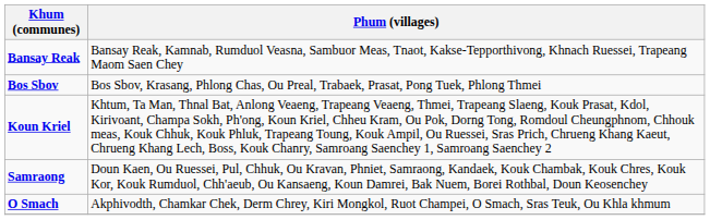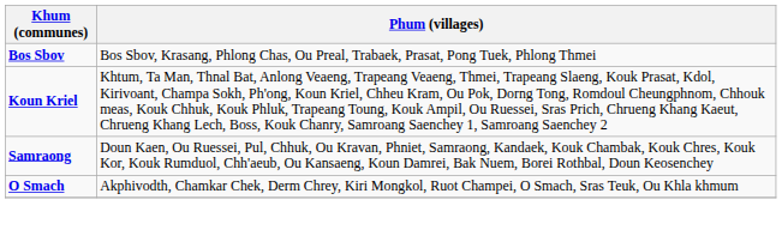- row: Bansay Reak | Bansay Reak, Kamnab, Rumduol Veasna, Sambuor Meas, Tnaot, Kakse-Tepporthivong, Khnach Ruessei, Trapeang Maom Saen Chey
